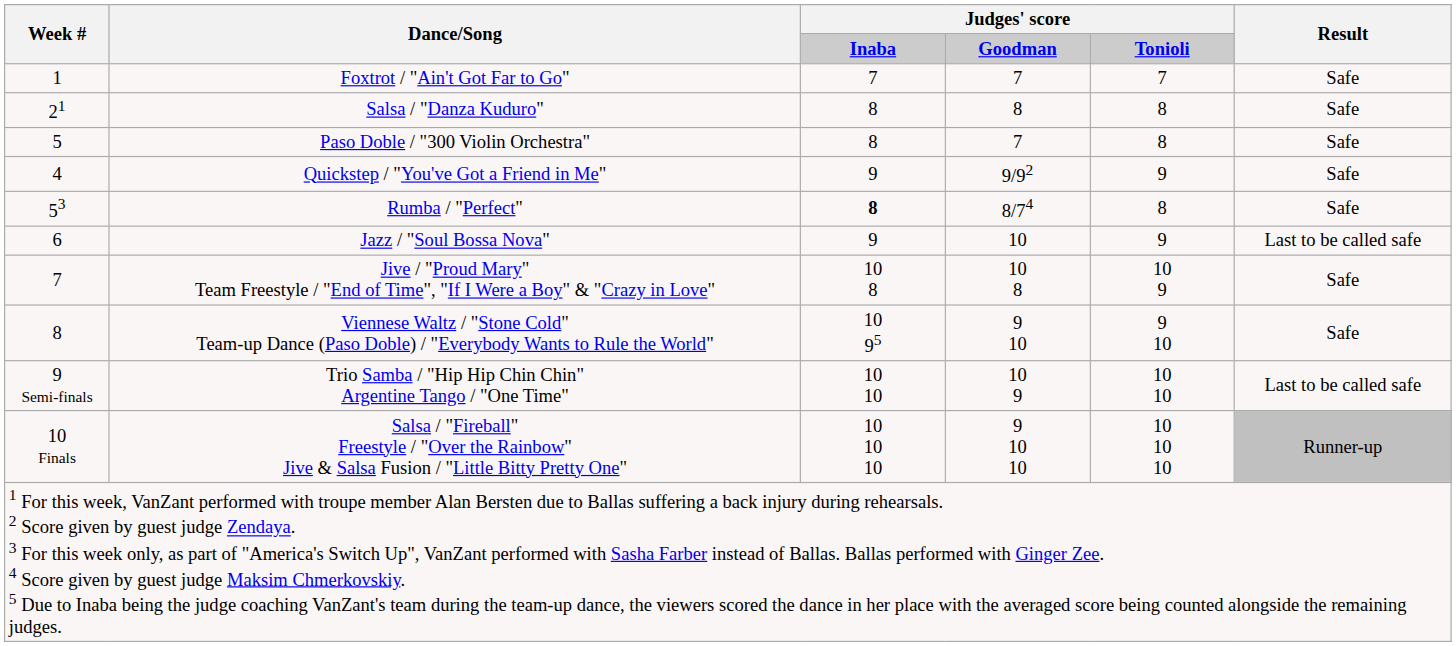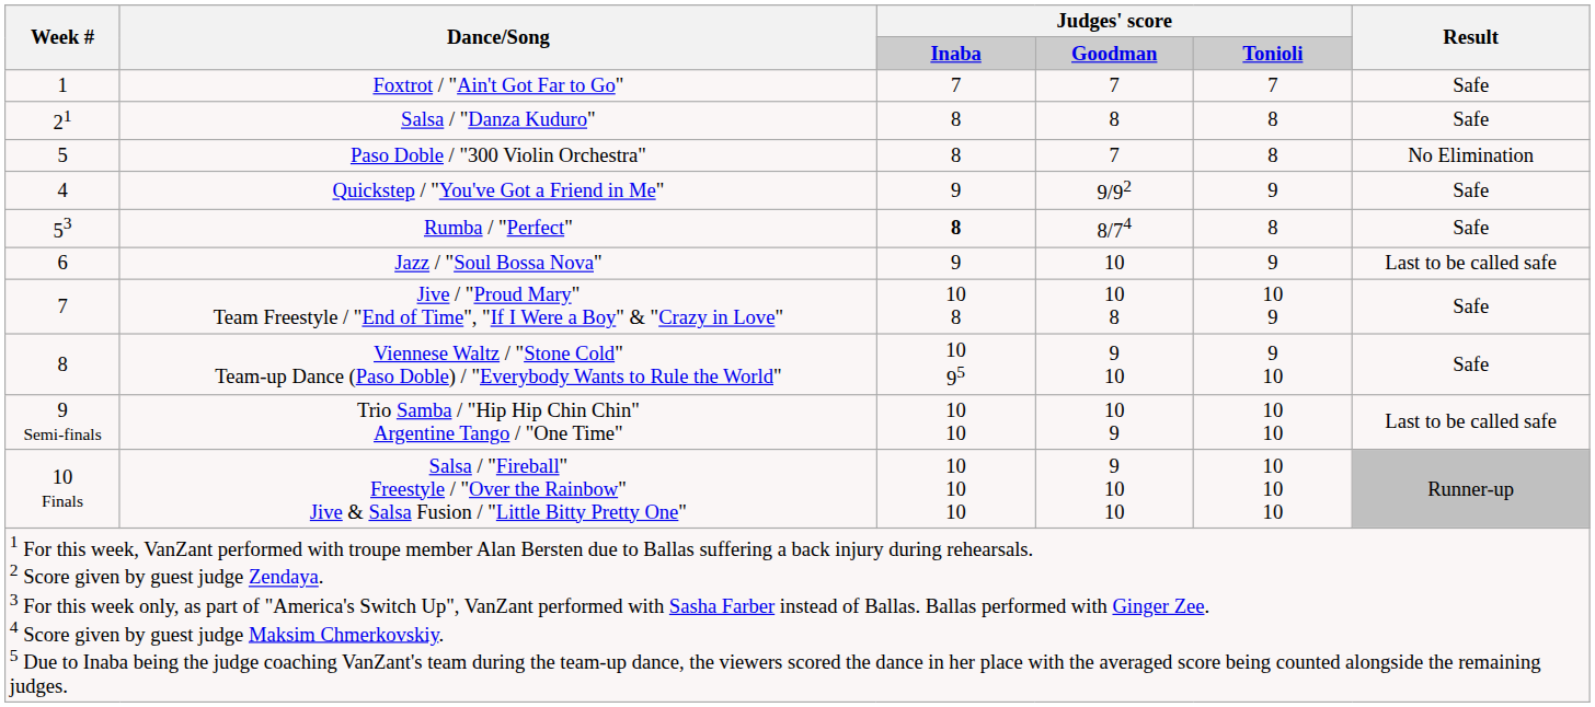Paso Doble / "300 Violin Orchestra" | Result: Safe -> No Elimination
